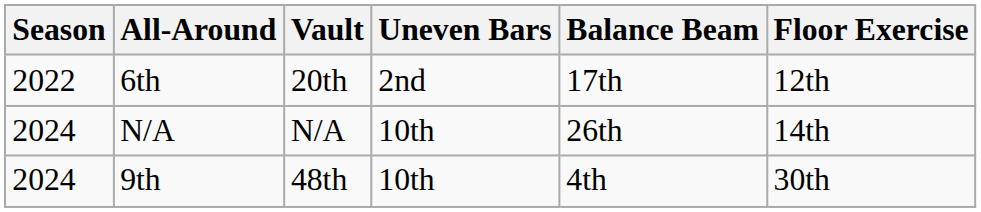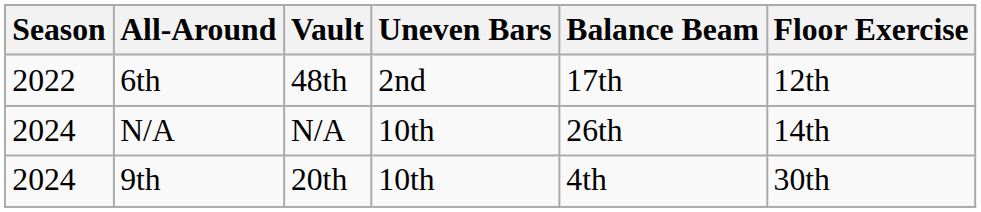6th | Vault: 20th -> 48th
9th | Vault: 48th -> 20th
